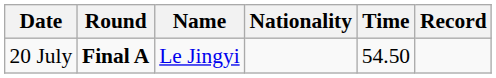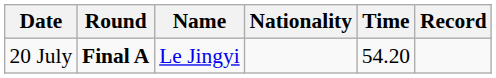20 July | Time: 54.50 -> 54.20
